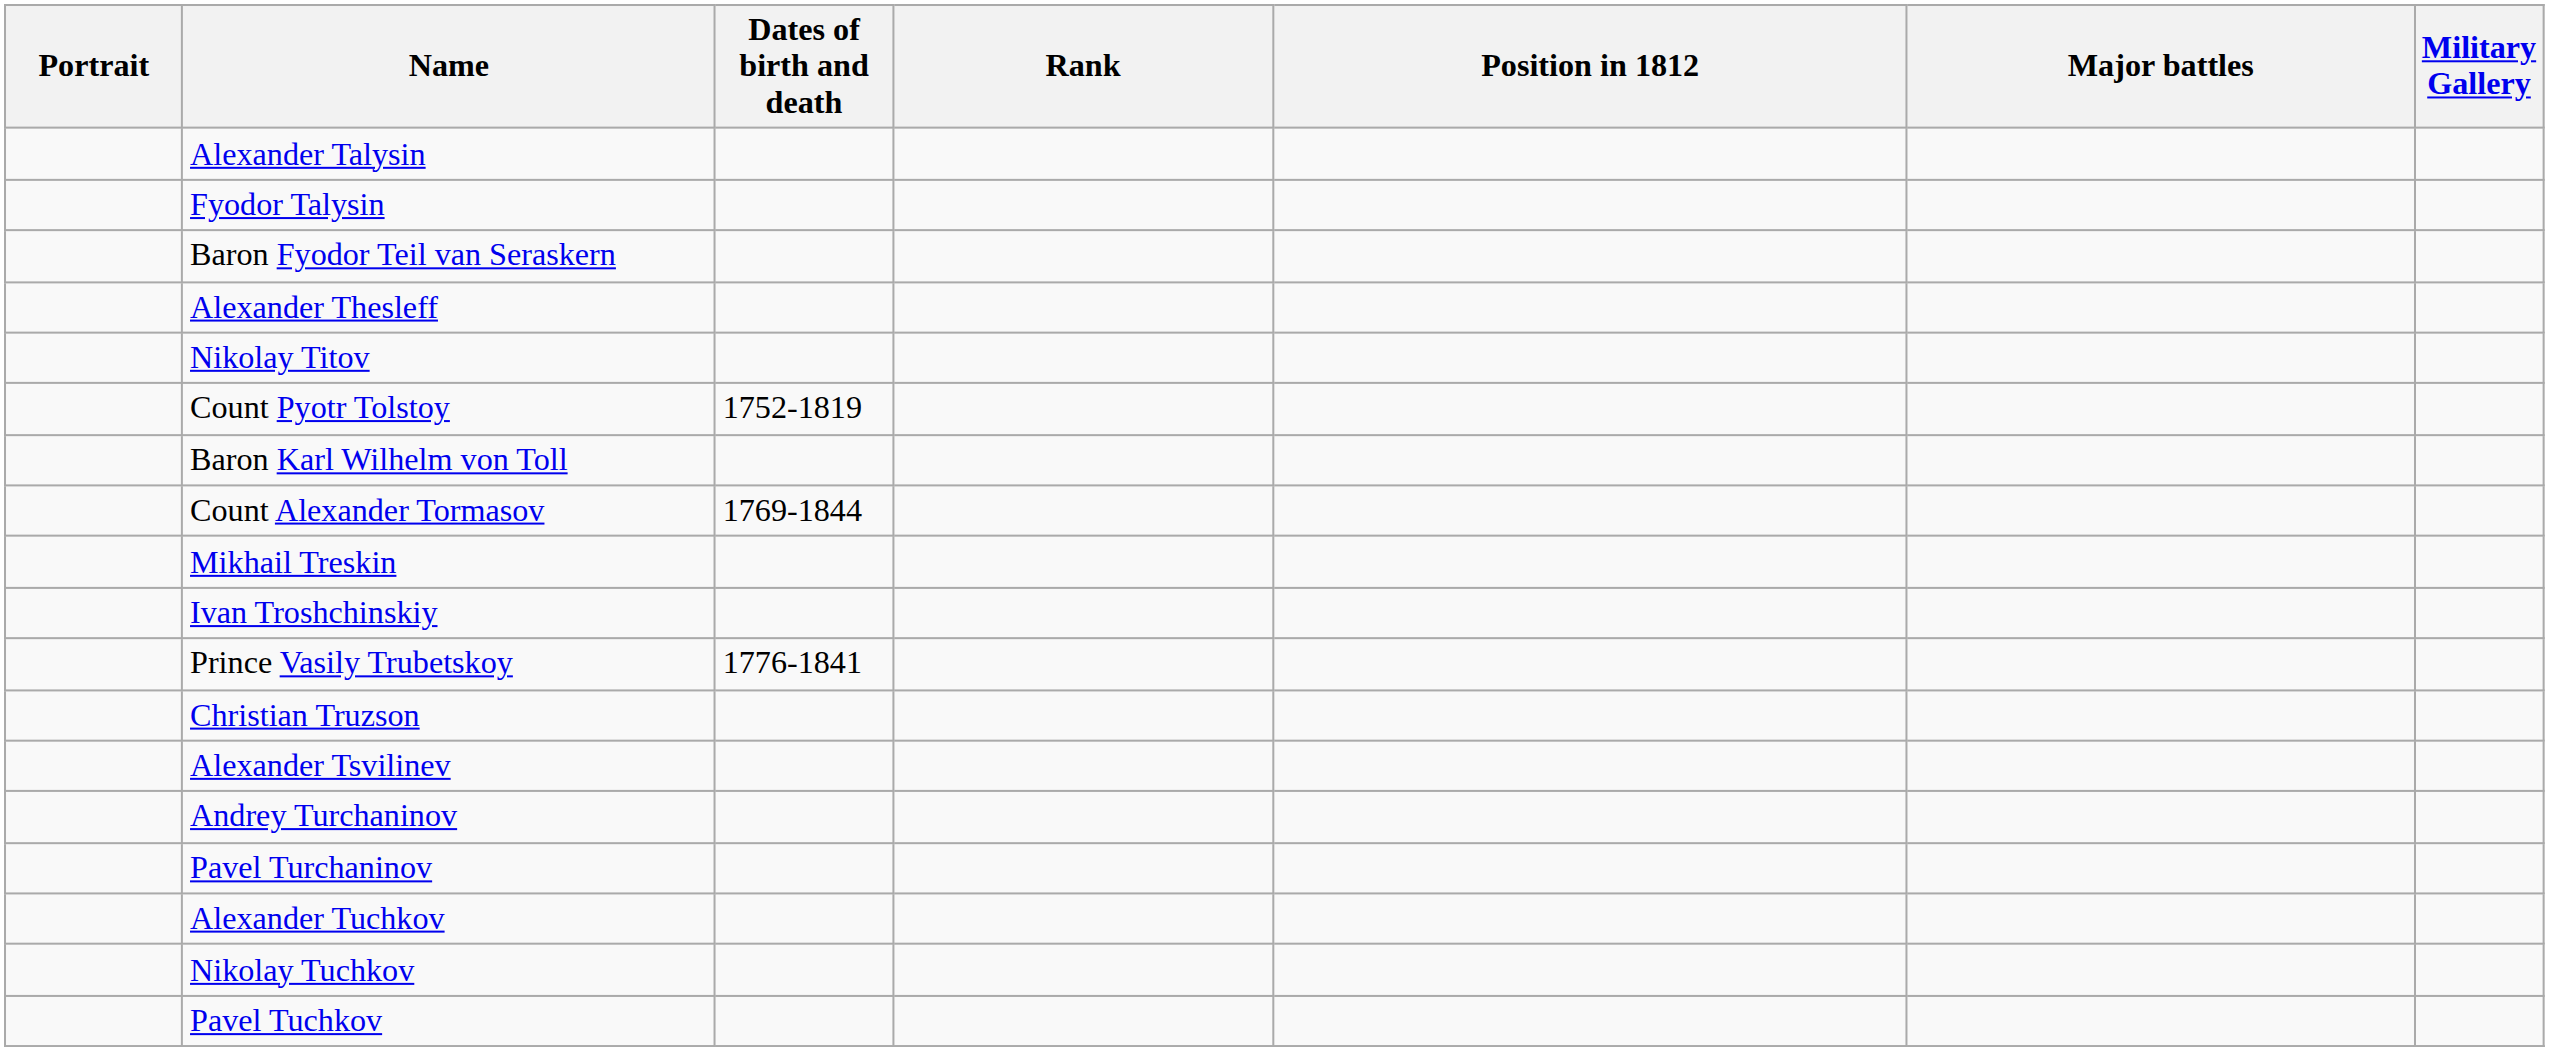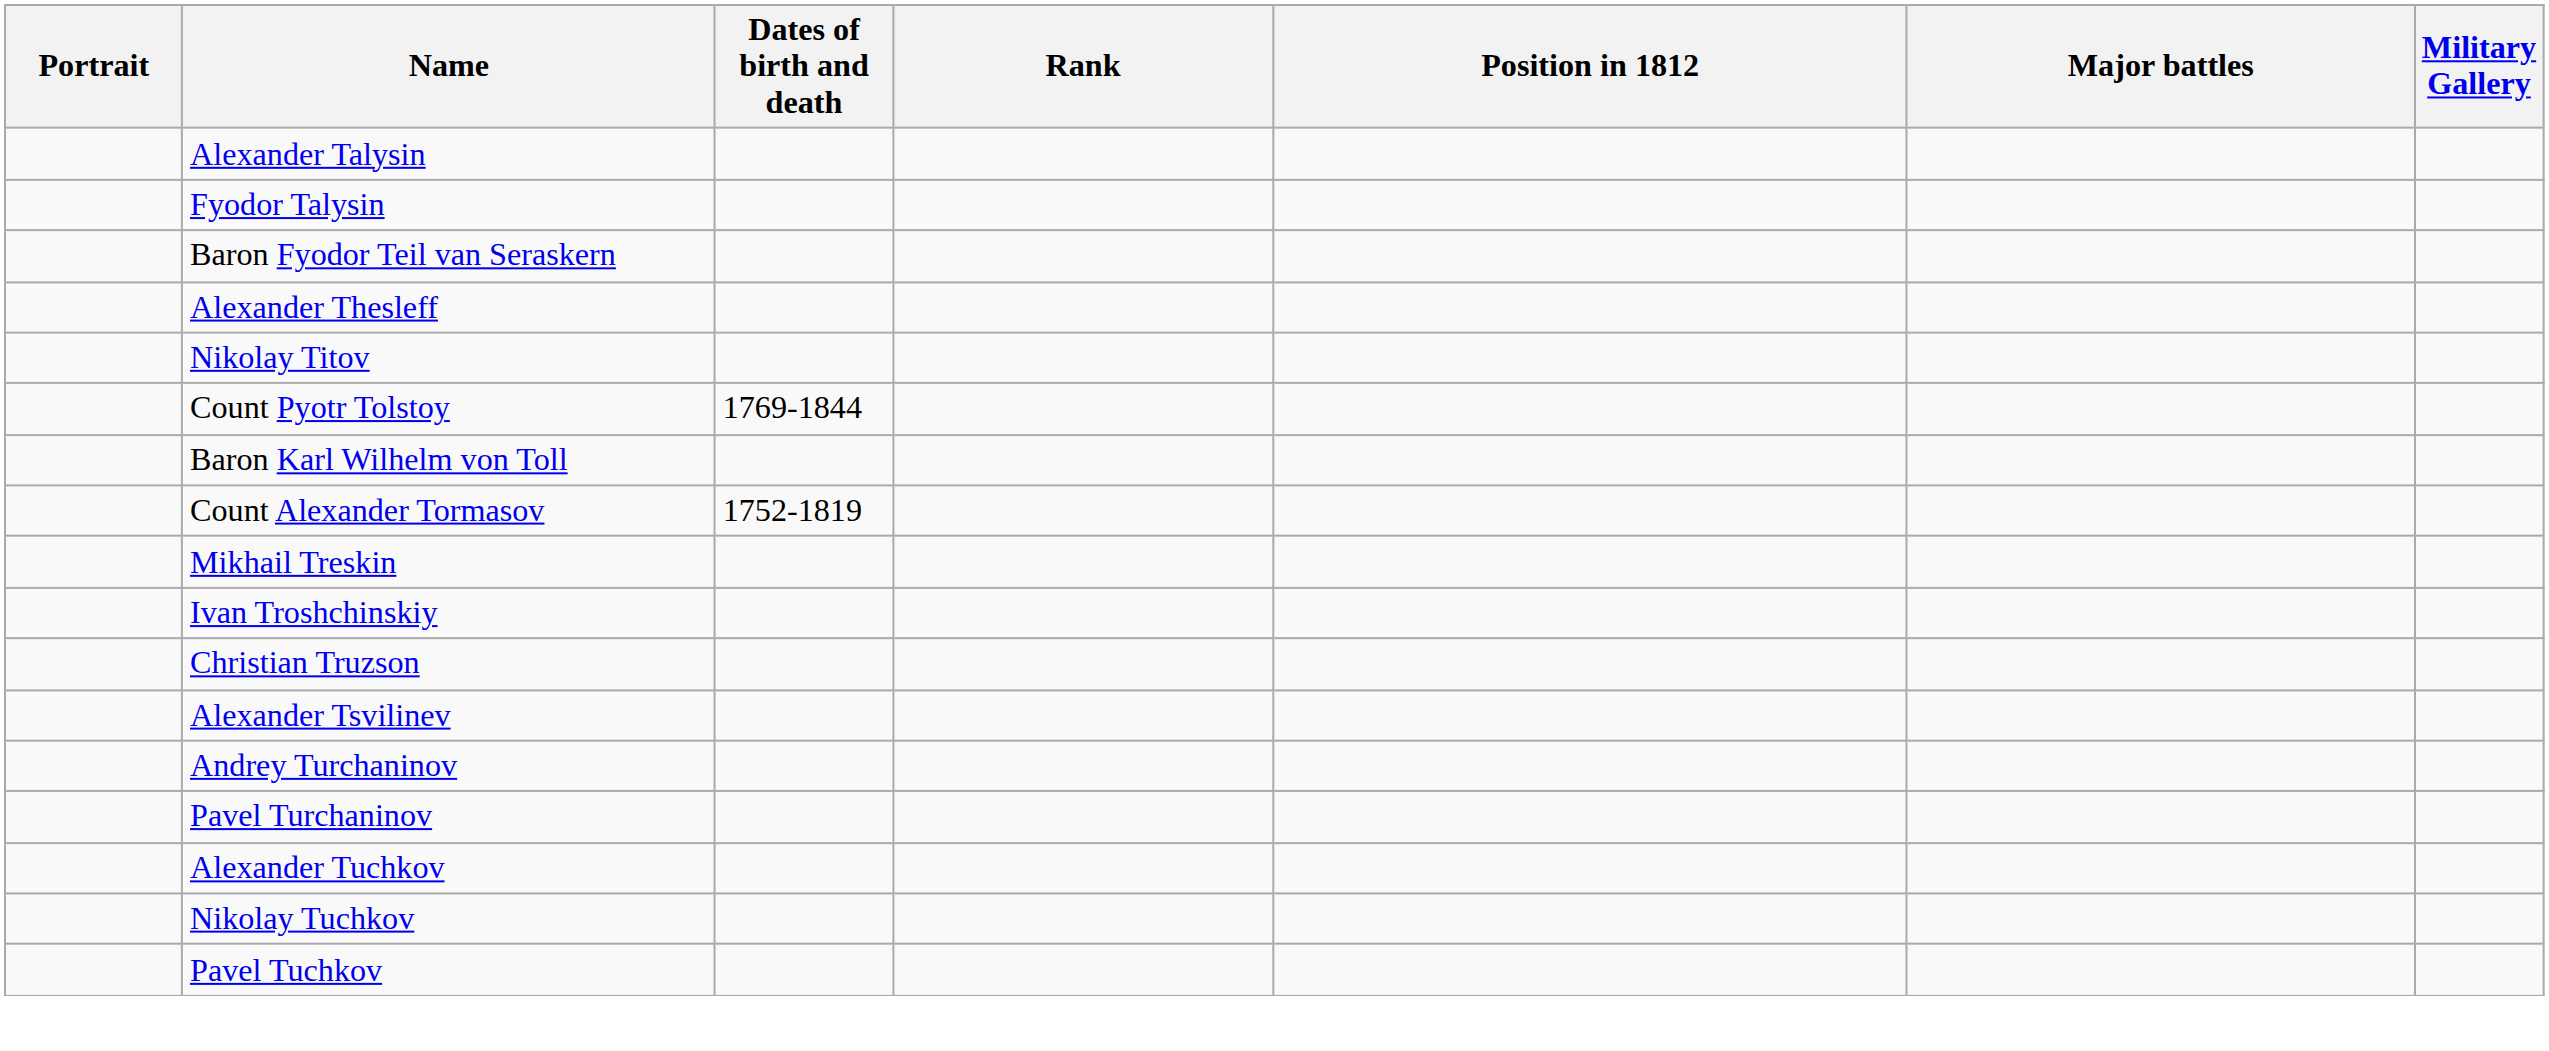Count Pyotr Tolstoy | Dates of birth and death: 1752-1819 -> 1769-1844
Count Alexander Tormasov | Dates of birth and death: 1769-1844 -> 1752-1819
- row: Prince Vasily Trubetskoy | 1776-1841
